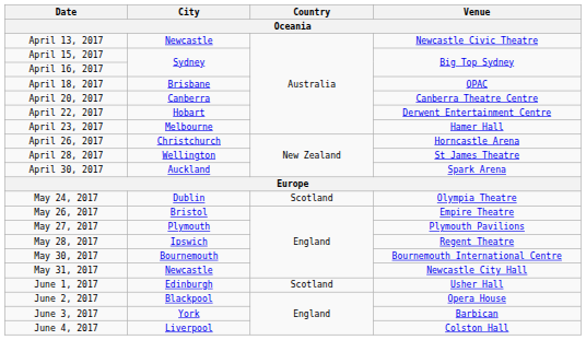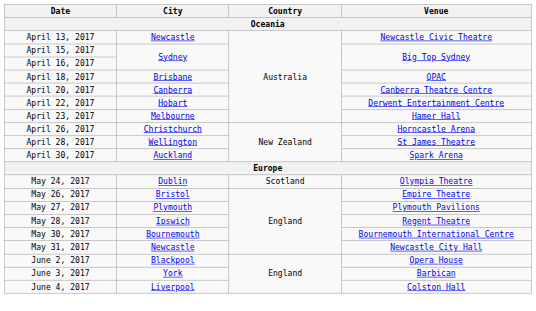- row: June 1, 2017 | Edinburgh | Scotland | Usher Hall
